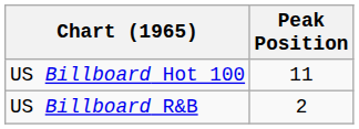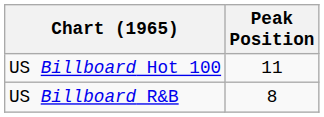US Billboard R&B | Peak Position: 2 -> 8
